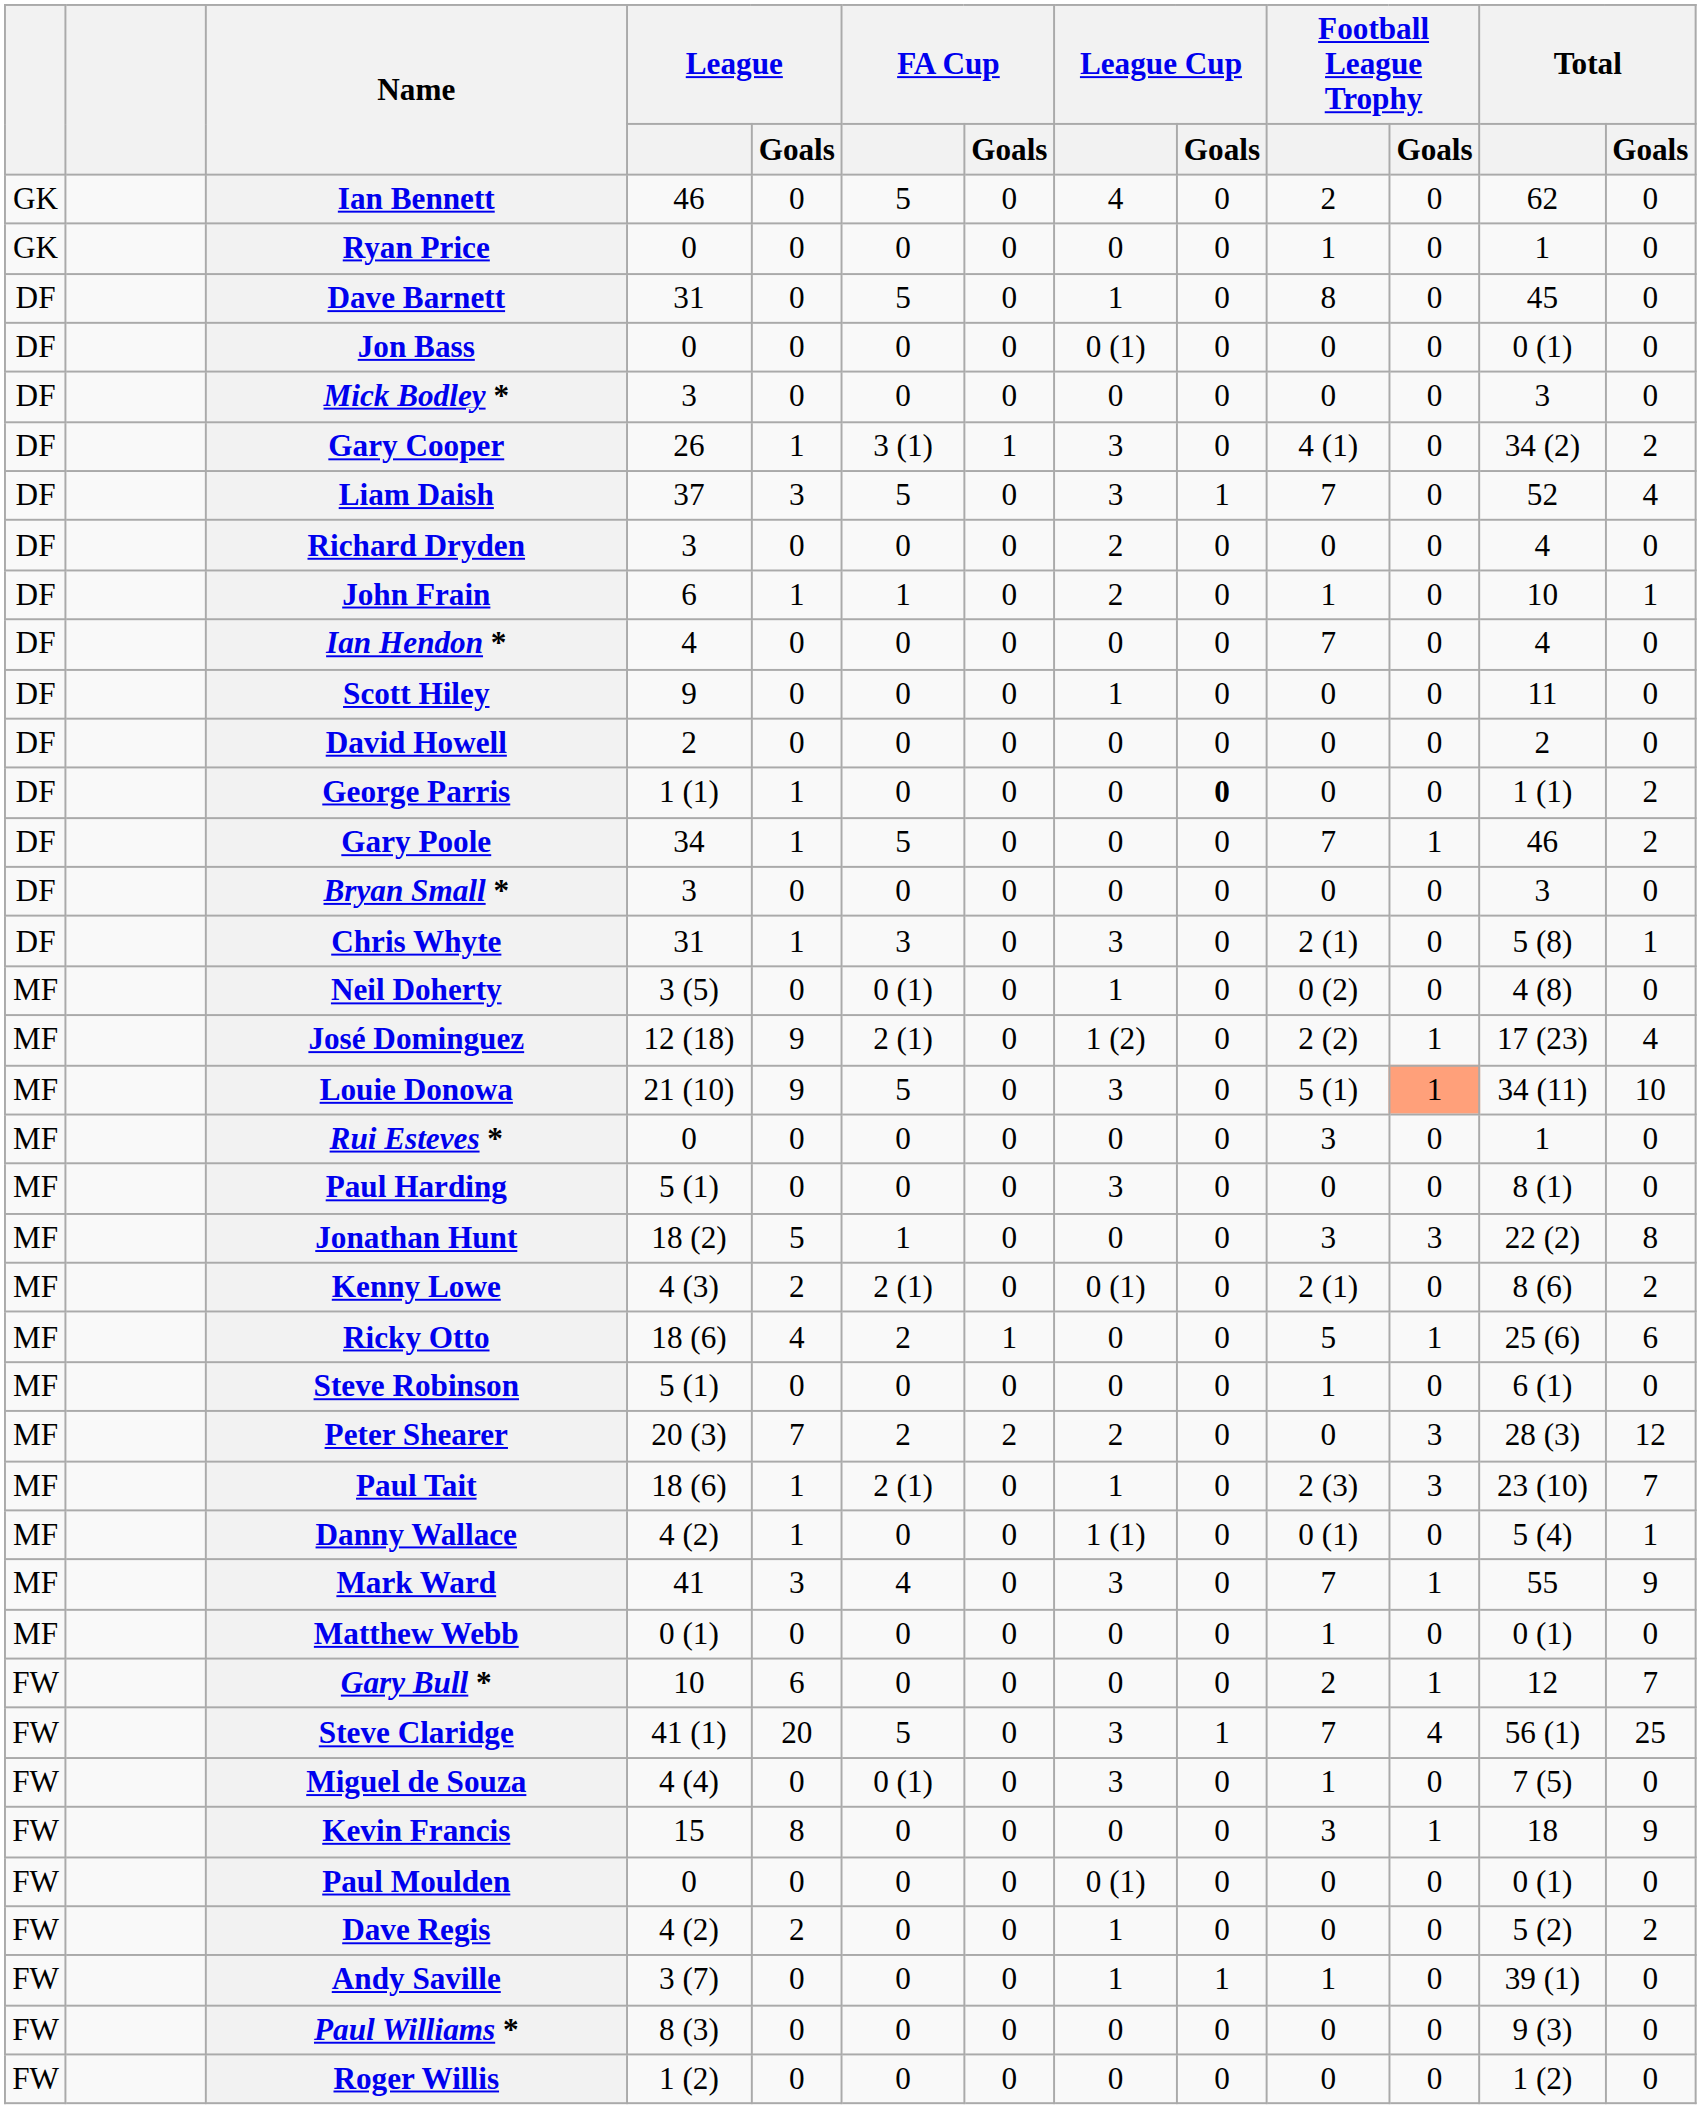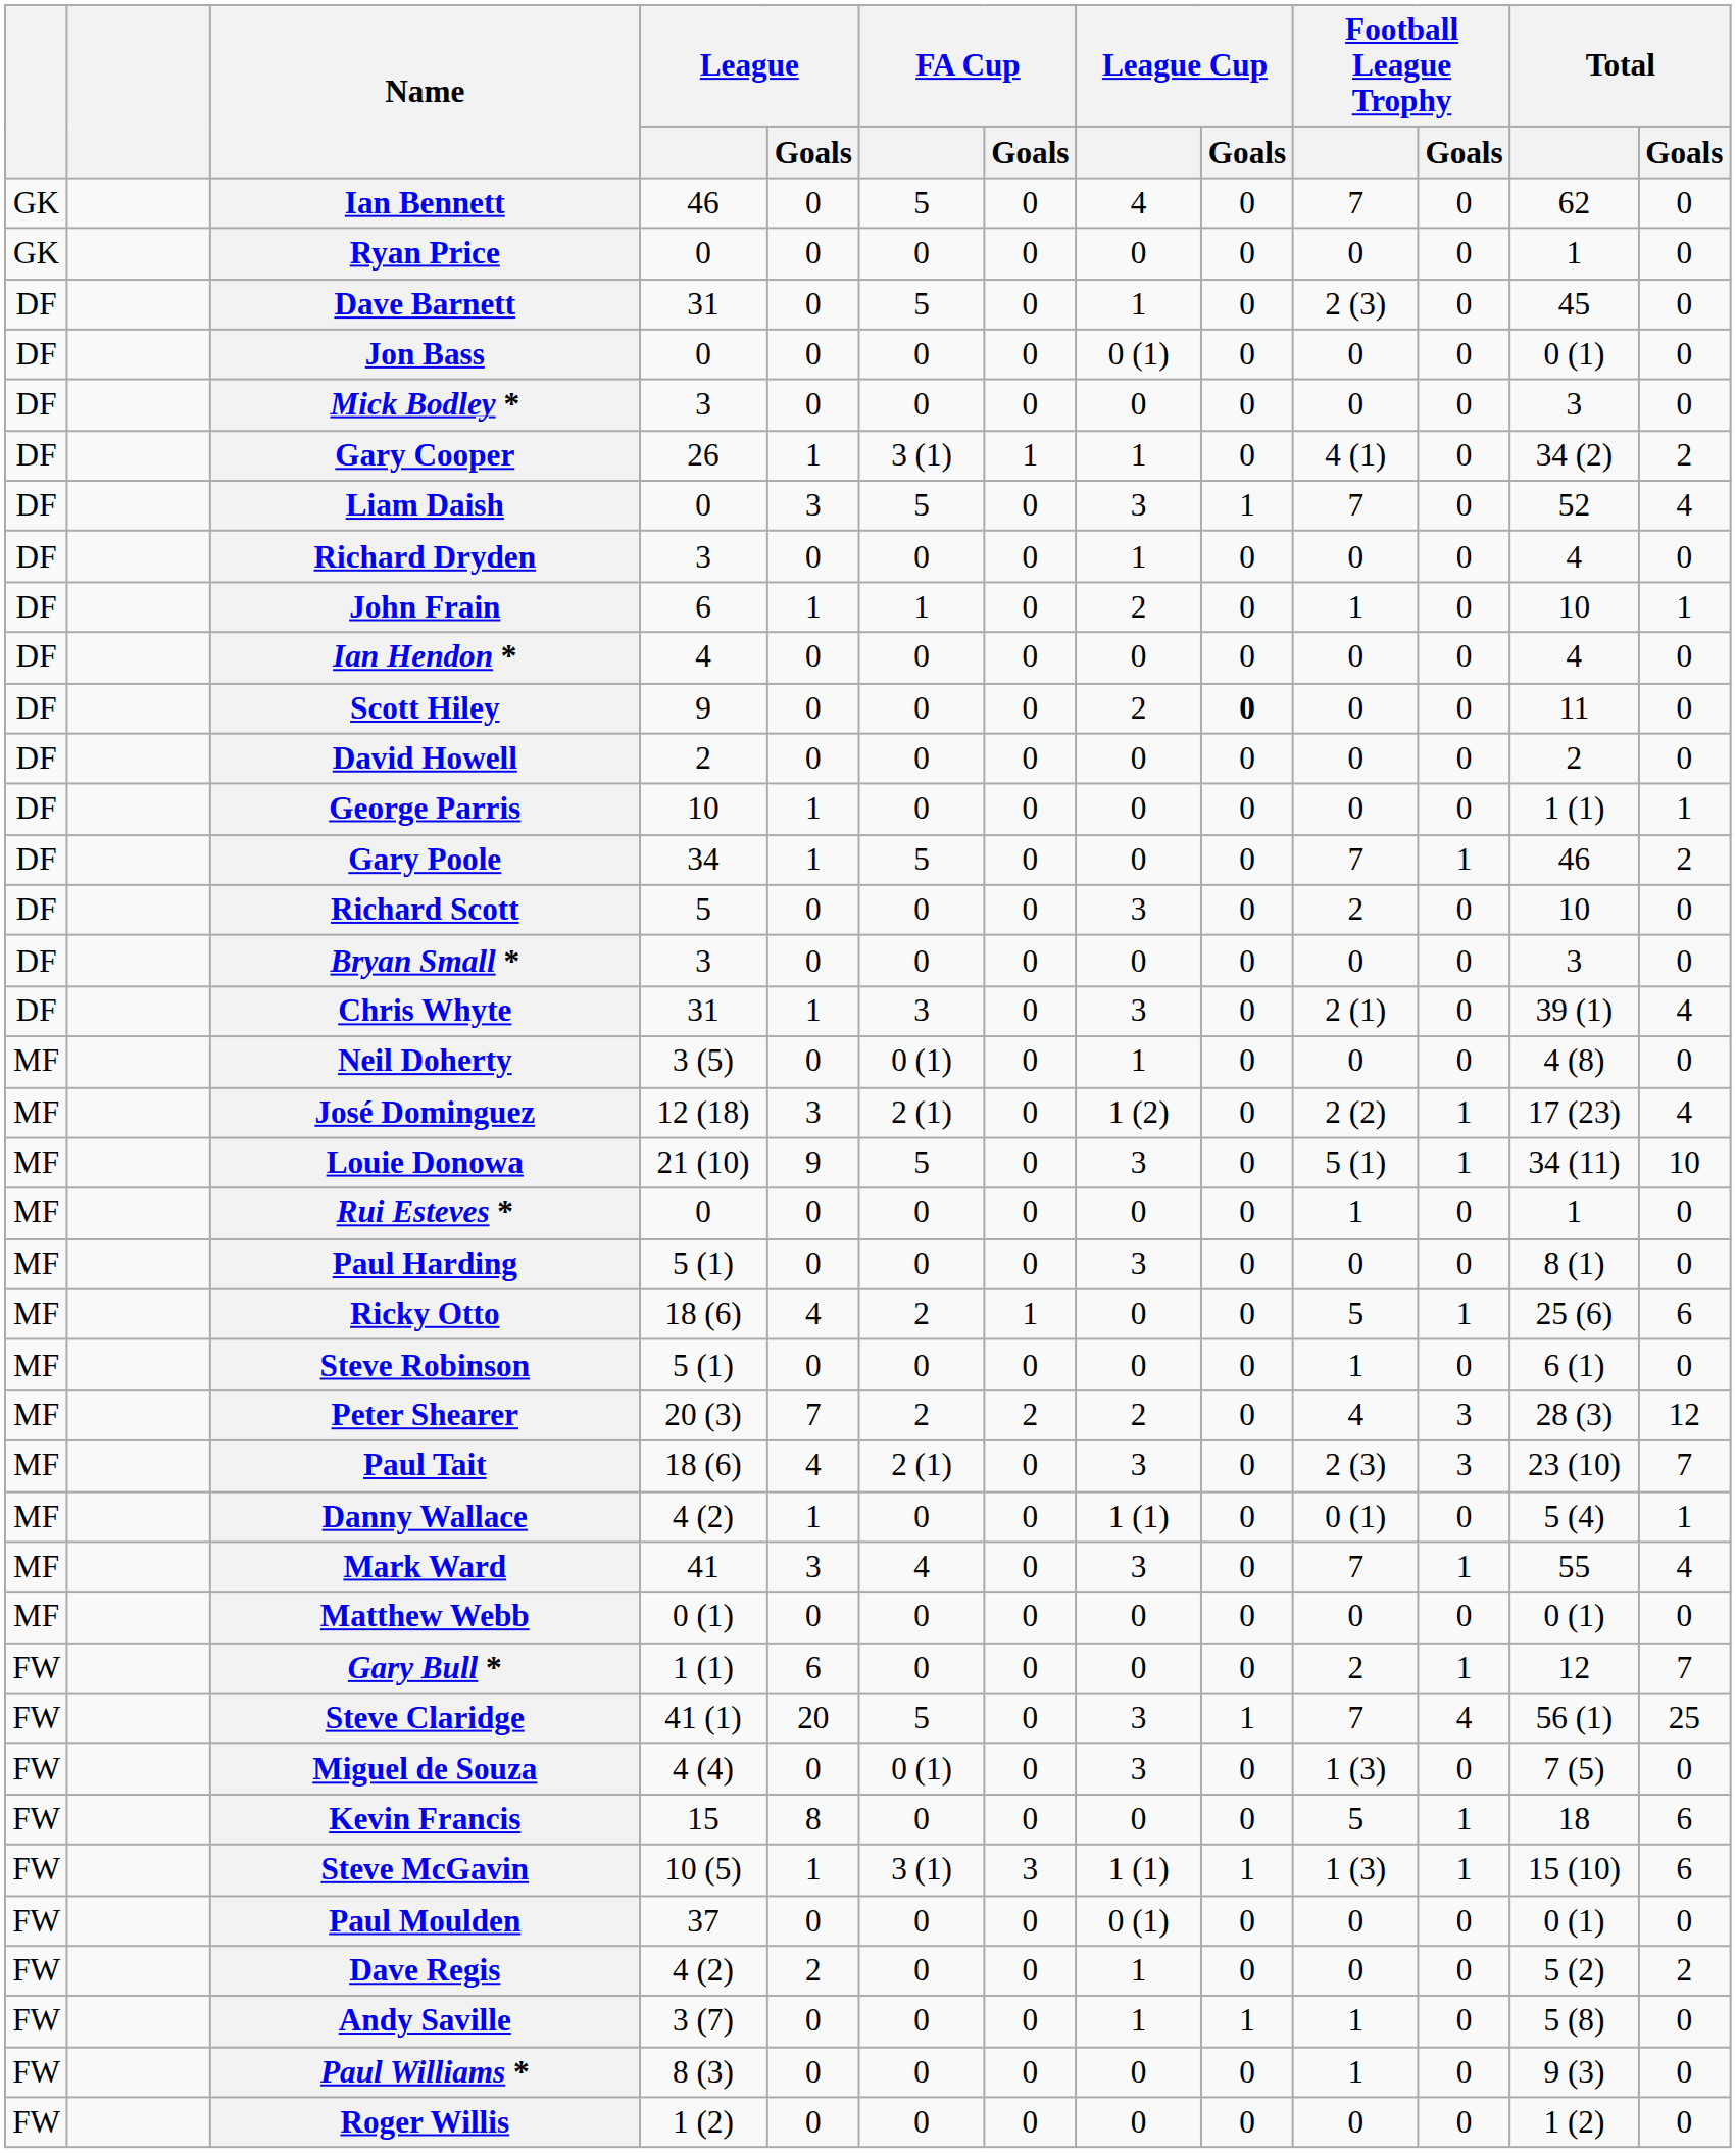Ian Bennett | Football League Trophy: 2 -> 7
Ryan Price | Football League Trophy: 1 -> 0
Dave Barnett | Football League Trophy: 8 -> 2 (3)
Gary Cooper | League Cup: 3 -> 1
Liam Daish | League: 37 -> 0
Richard Dryden | League Cup: 2 -> 1
Ian Hendon * | Football League Trophy: 7 -> 0
Scott Hiley | League Cup: 1 -> 2
Scott Hiley | League Cup / Goals: normal -> bold
George Parris | League: 1 (1) -> 10
George Parris | League Cup / Goals: bold -> normal
George Parris | Total / Goals: 2 -> 1
+ row: DF | Richard Scott | 5 | 0 | 0 | 0 | 3 | 0 | 2 | 0 | 10 | 0
Chris Whyte | Total: 5 (8) -> 39 (1)
Chris Whyte | Total / Goals: 1 -> 4
Neil Doherty | Football League Trophy: 0 (2) -> 0
José Dominguez | League / Goals: 9 -> 3
Louie Donowa | Football League Trophy / Goals: lightsalmon background -> no background
Rui Esteves * | Football League Trophy: 3 -> 1
- row: MF | Jonathan Hunt | 18 (2) | 5 | 1 | 0 | 0 | 0 | 3 | 3 | 22 (2) | 8
- row: MF | Kenny Lowe | 4 (3) | 2 | 2 (1) | 0 | 0 (1) | 0 | 2 (1) | 0 | 8 (6) | 2
Peter Shearer | Football League Trophy: 0 -> 4
Paul Tait | League / Goals: 1 -> 4
Paul Tait | League Cup: 1 -> 3
Mark Ward | Total / Goals: 9 -> 4
Matthew Webb | Football League Trophy: 1 -> 0
Gary Bull * | League: 10 -> 1 (1)
Miguel de Souza | Football League Trophy: 1 -> 1 (3)
Kevin Francis | Football League Trophy: 3 -> 5
Kevin Francis | Total / Goals: 9 -> 6
+ row: FW | Steve McGavin | 10 (5) | 1 | 3 (1) | 3 | 1 (1) | 1 | 1 (3) | 1 | 15 (10) | 6
Paul Moulden | League: 0 -> 37
Andy Saville | Total: 39 (1) -> 5 (8)
Paul Williams * | Football League Trophy: 0 -> 1
